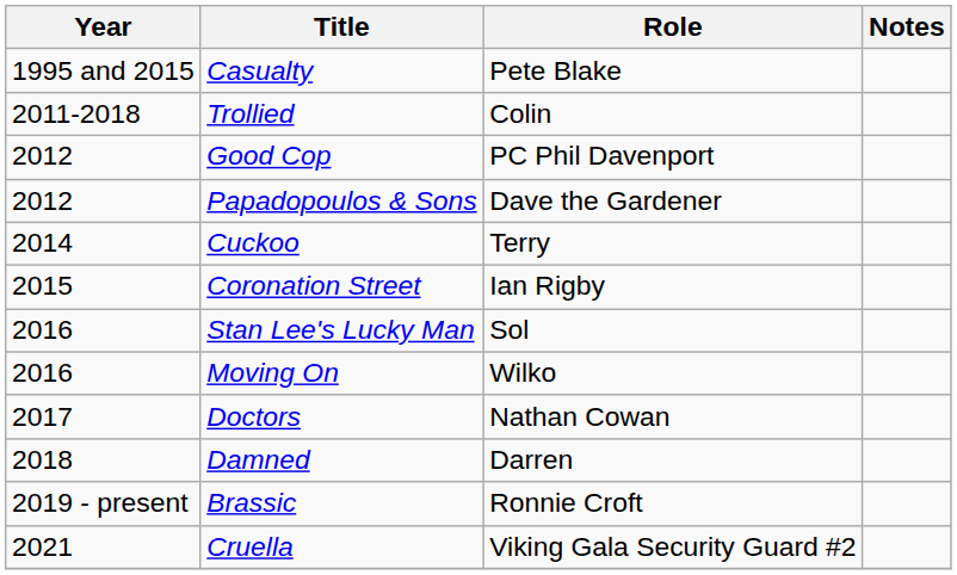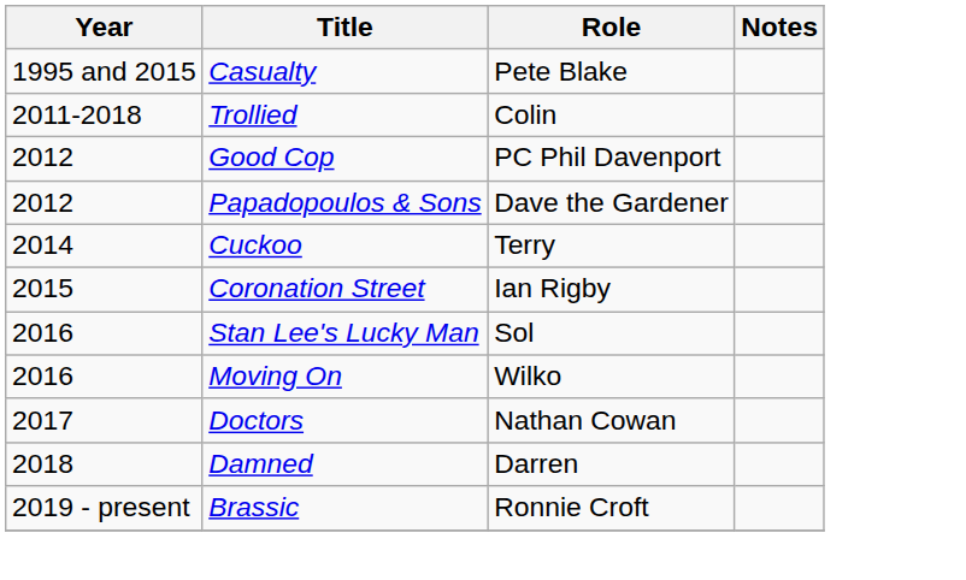- row: 2021 | Cruella | Viking Gala Security Guard #2
